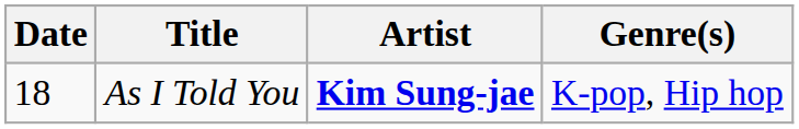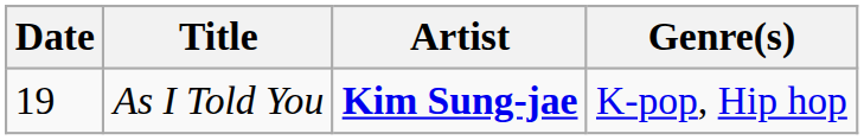As I Told You | Date: 18 -> 19
